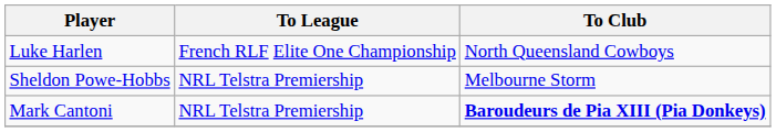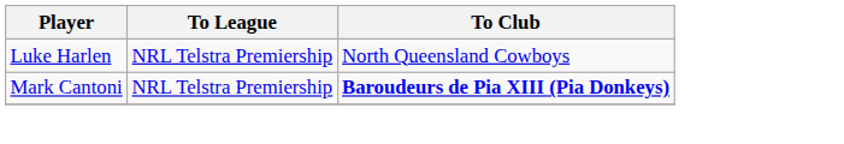Luke Harlen | To League: French RLF Elite One Championship -> NRL Telstra Premiership
- row: Sheldon Powe-Hobbs | NRL Telstra Premiership | Melbourne Storm
